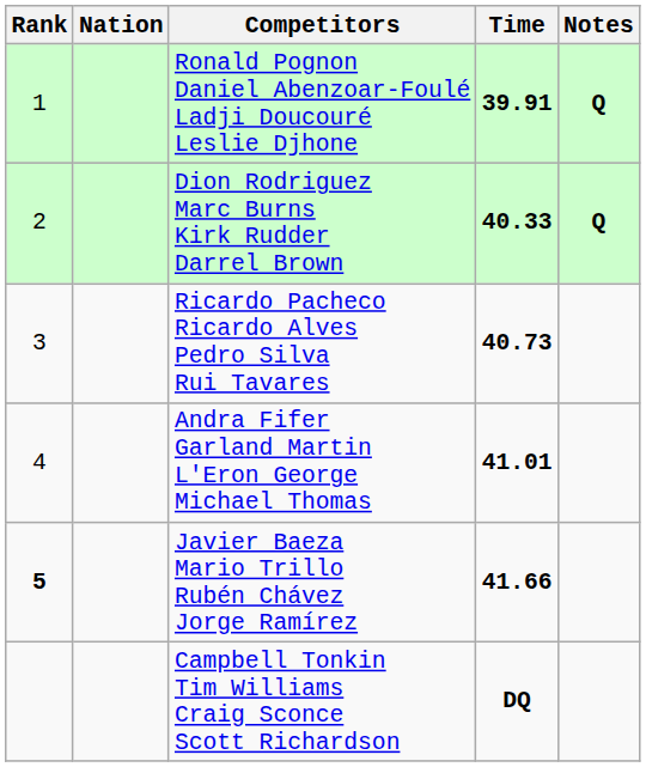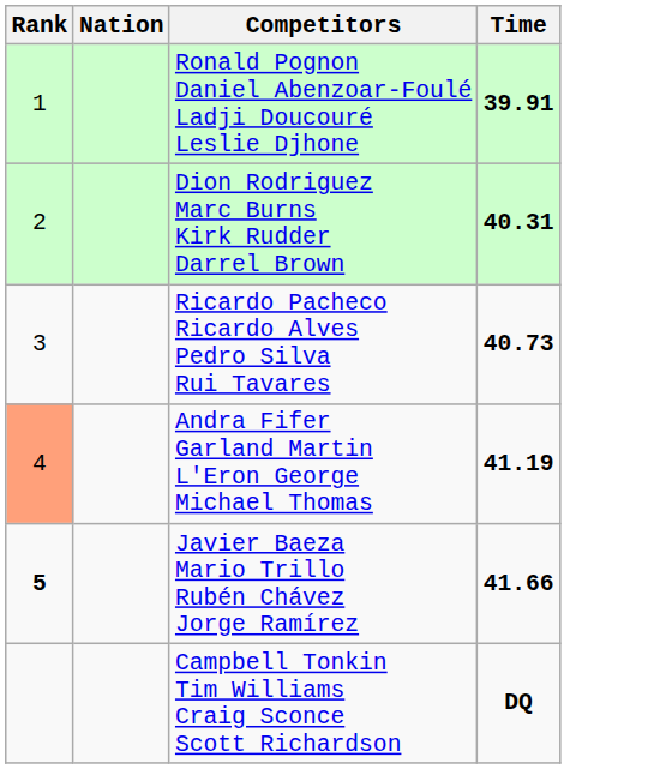- column: Notes | Q | Q
Dion Rodriguez Marc Burns Kirk Rudder Darrel Brown | Time: 40.33 -> 40.31
Andra Fifer Garland Martin L'Eron George Michael Thomas | Rank: no background -> lightsalmon background
Andra Fifer Garland Martin L'Eron George Michael Thomas | Time: 41.01 -> 41.19
